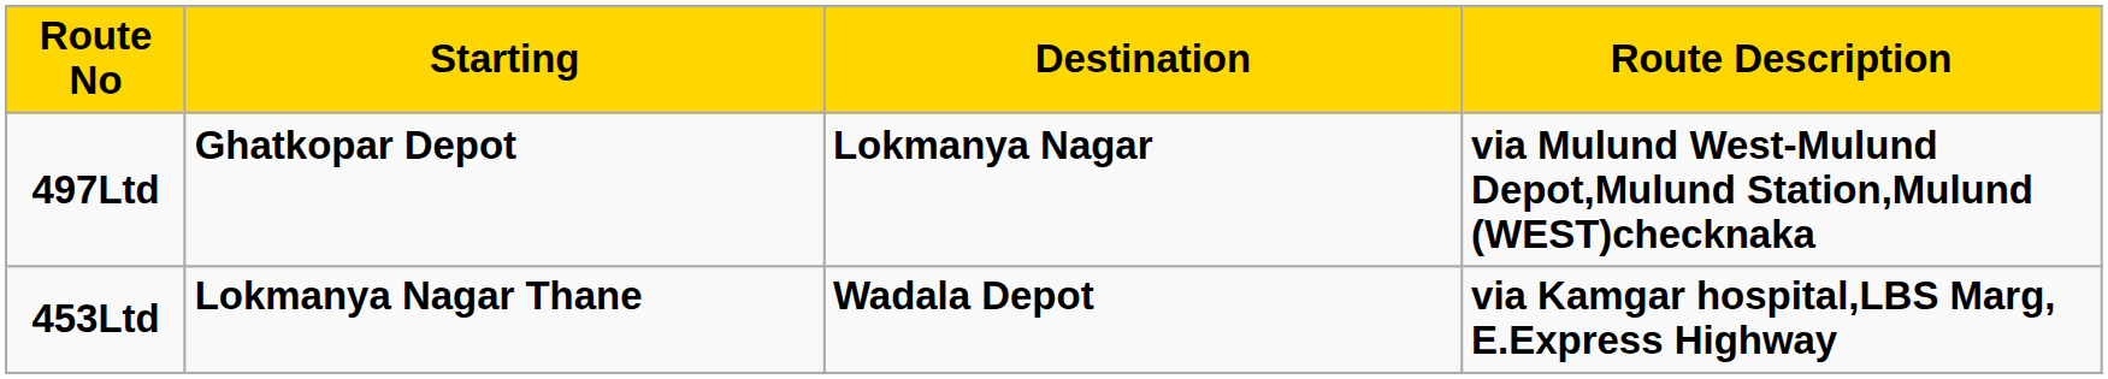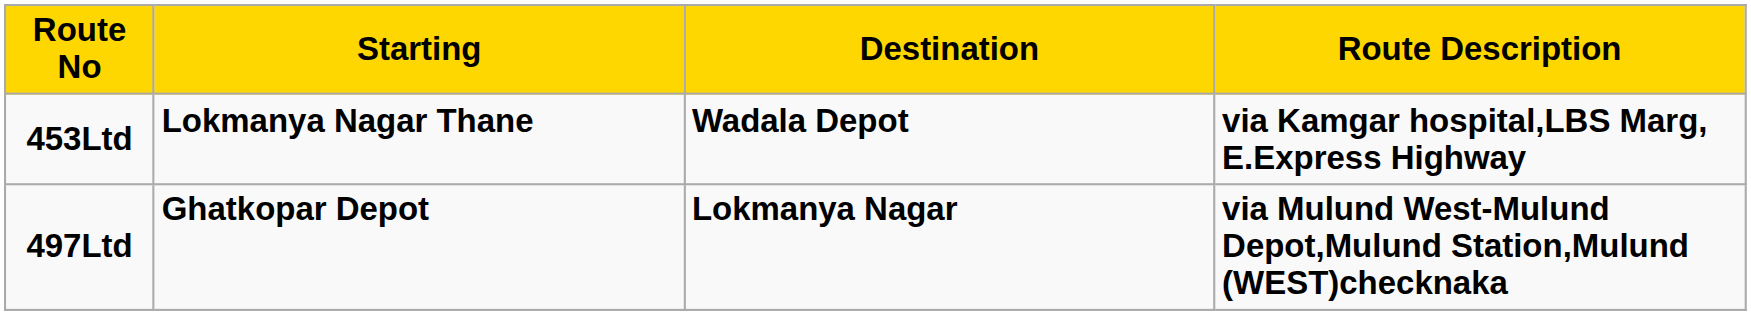rows swapped: 453Ltd <-> 497Ltd
